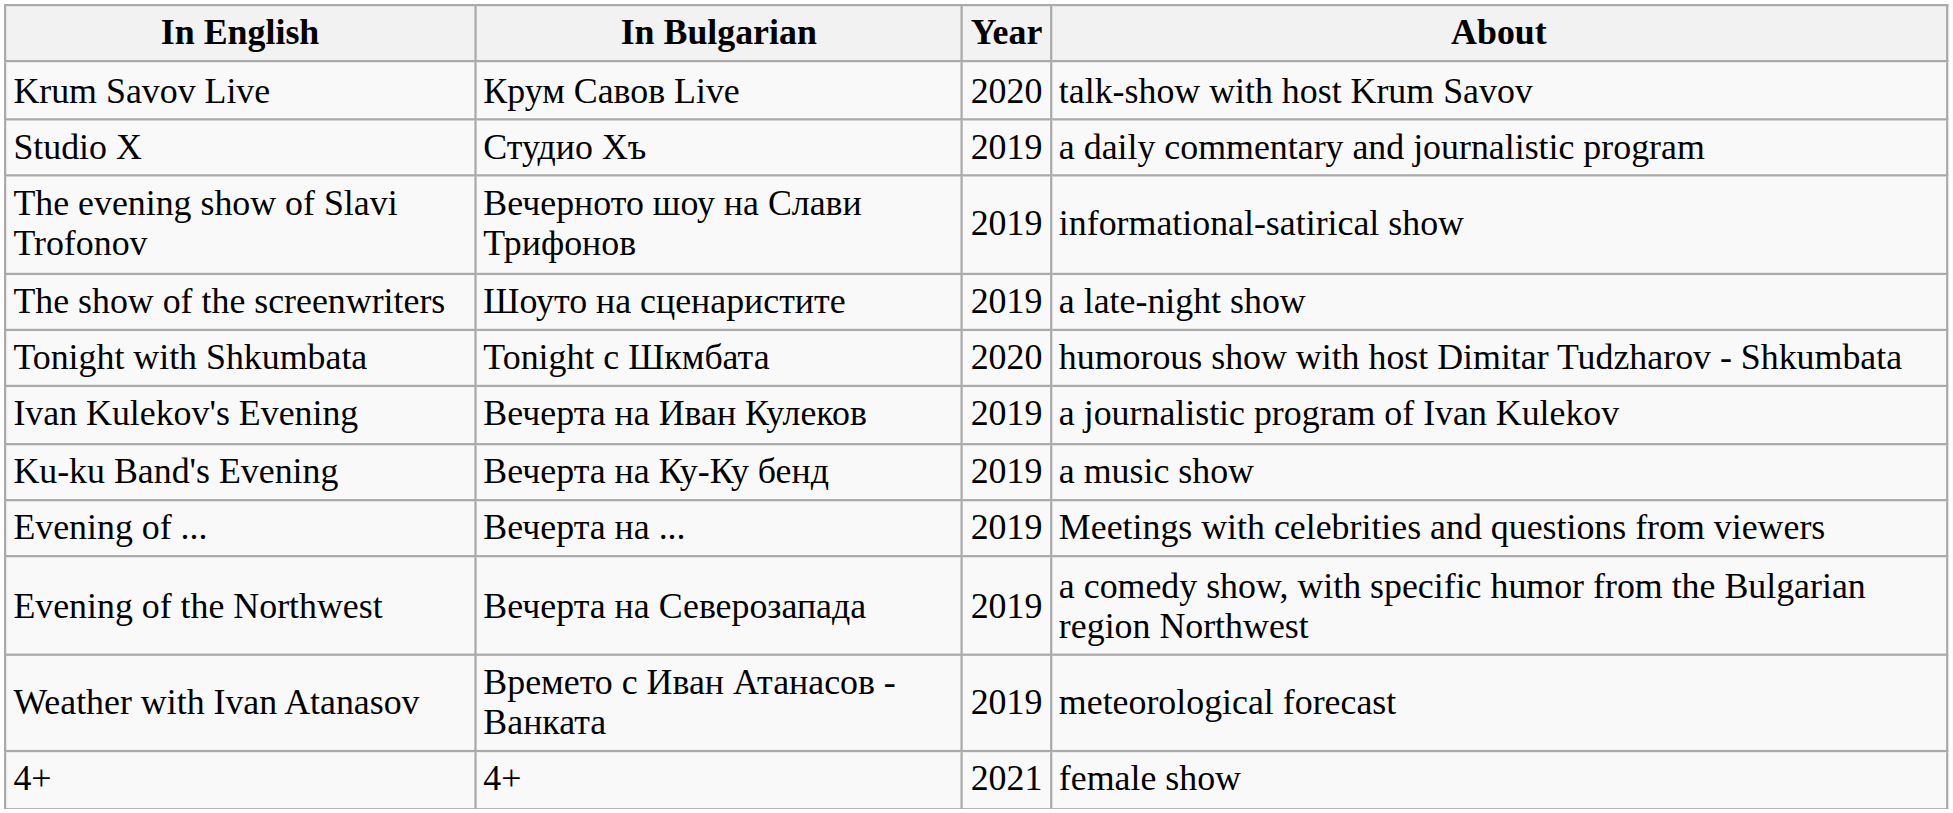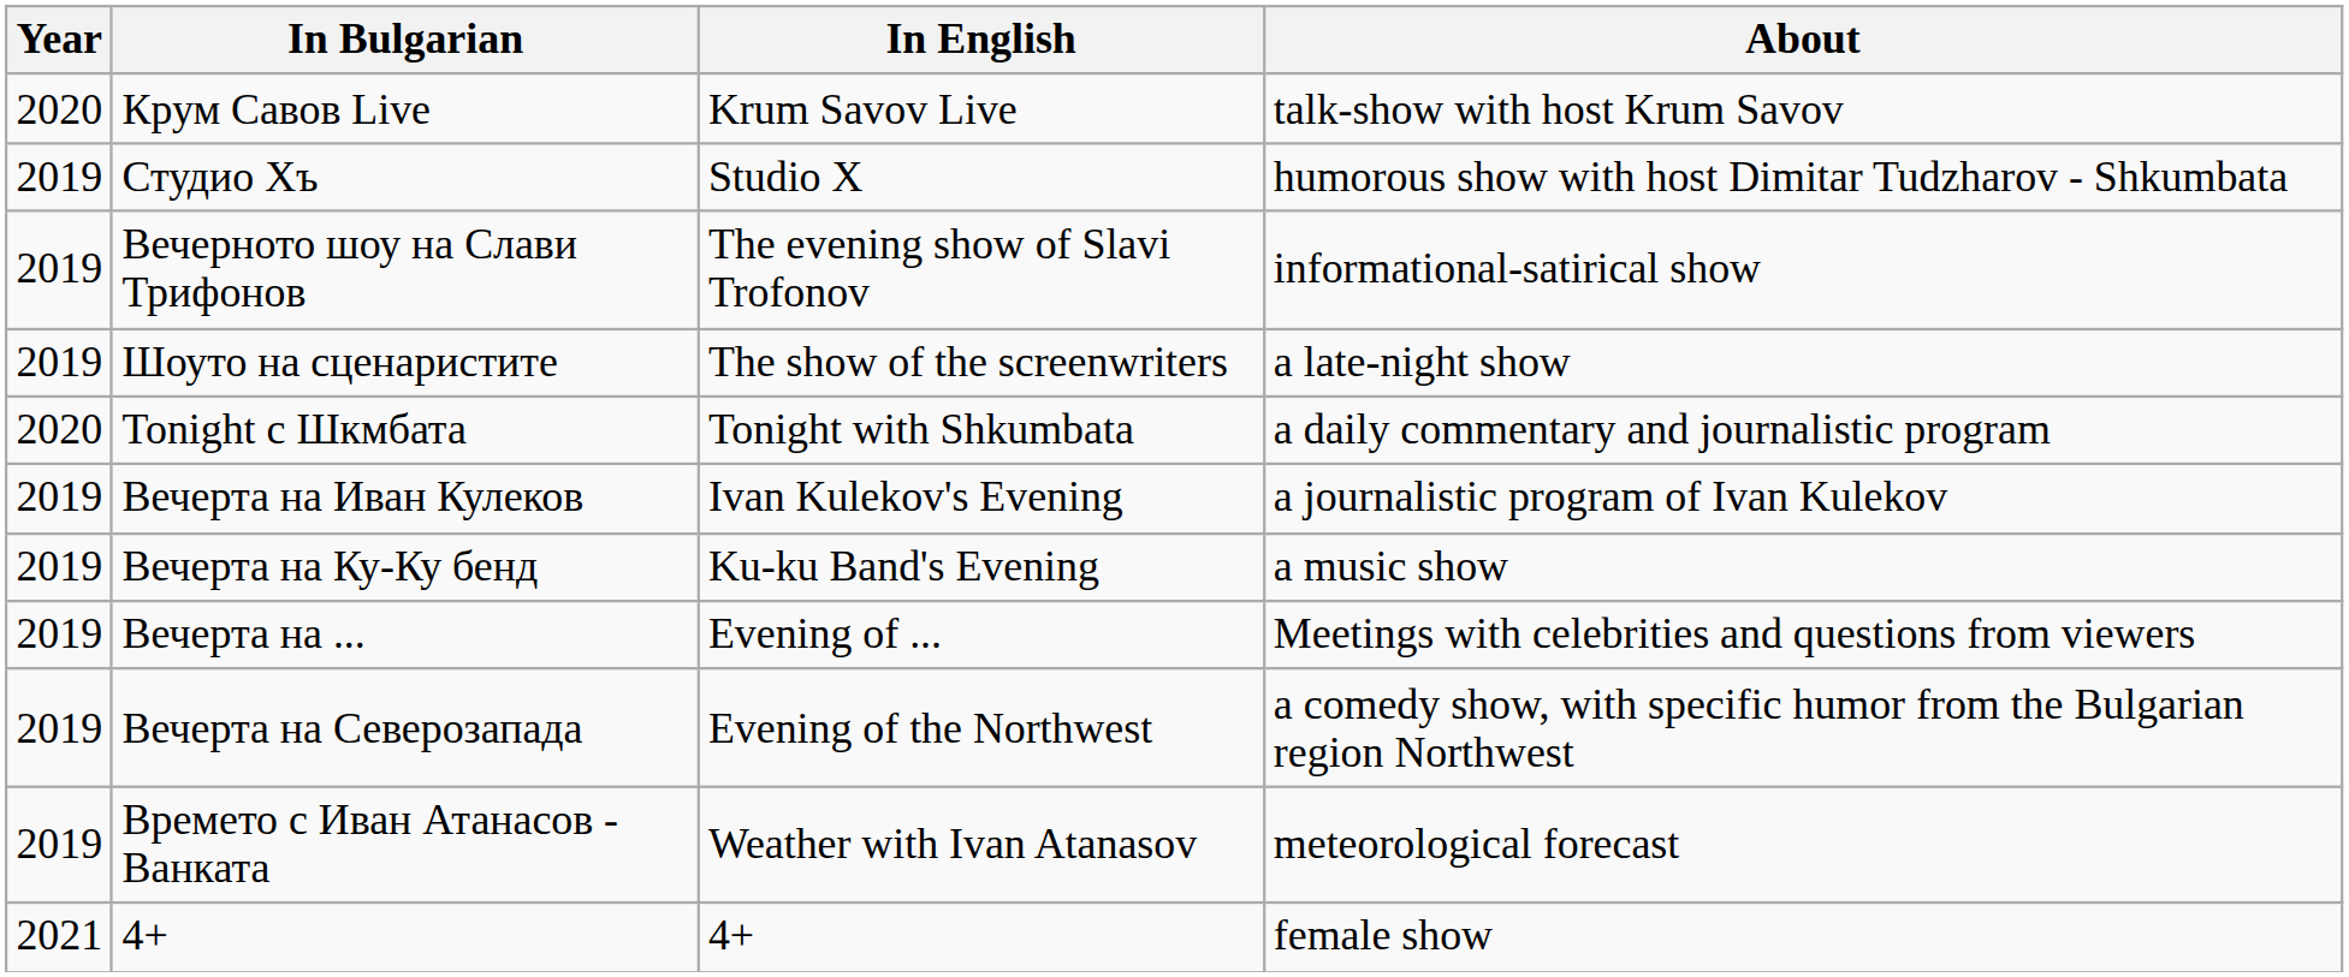columns swapped: Year <-> In English
Студио Хъ | About: a daily commentary and journalistic program -> humorous show with host Dimitar Tudzharov - Shkumbata
Tonight с Шкмбата | About: humorous show with host Dimitar Tudzharov - Shkumbata -> a daily commentary and journalistic program
